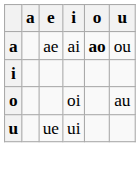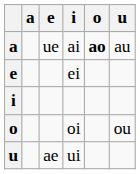ai | e: ae -> ue
ai | u: ou -> au
+ row: e | ei
oi | u: au -> ou
ui | e: ue -> ae
